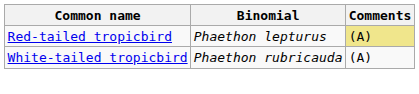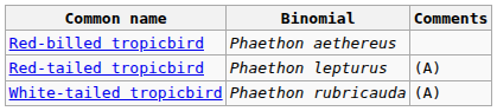+ row: Red-billed tropicbird | Phaethon aethereus
Red-tailed tropicbird | Comments: khaki background -> no background
